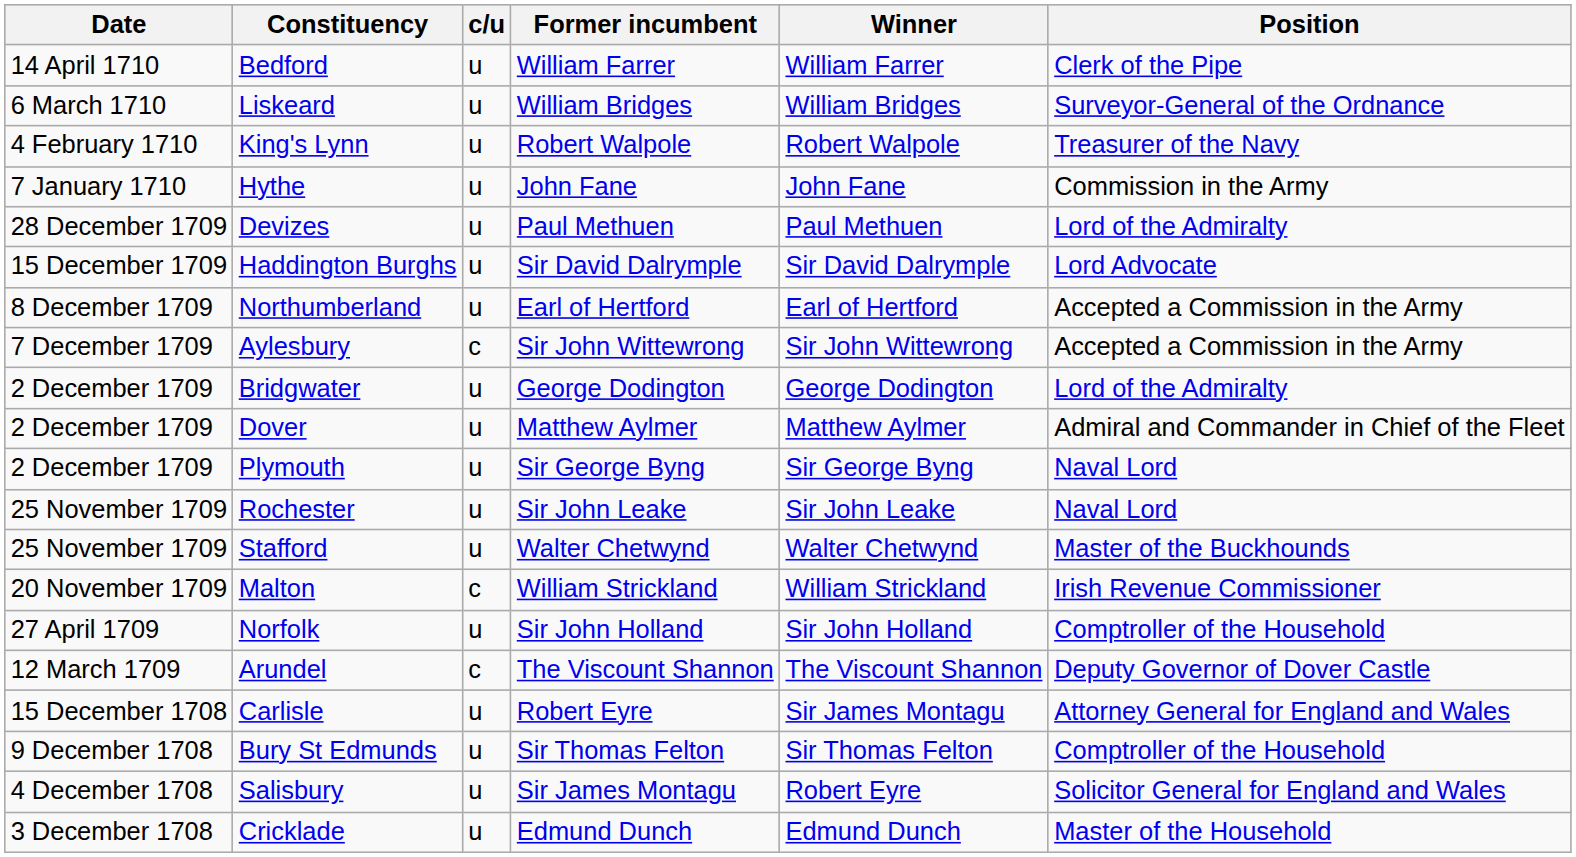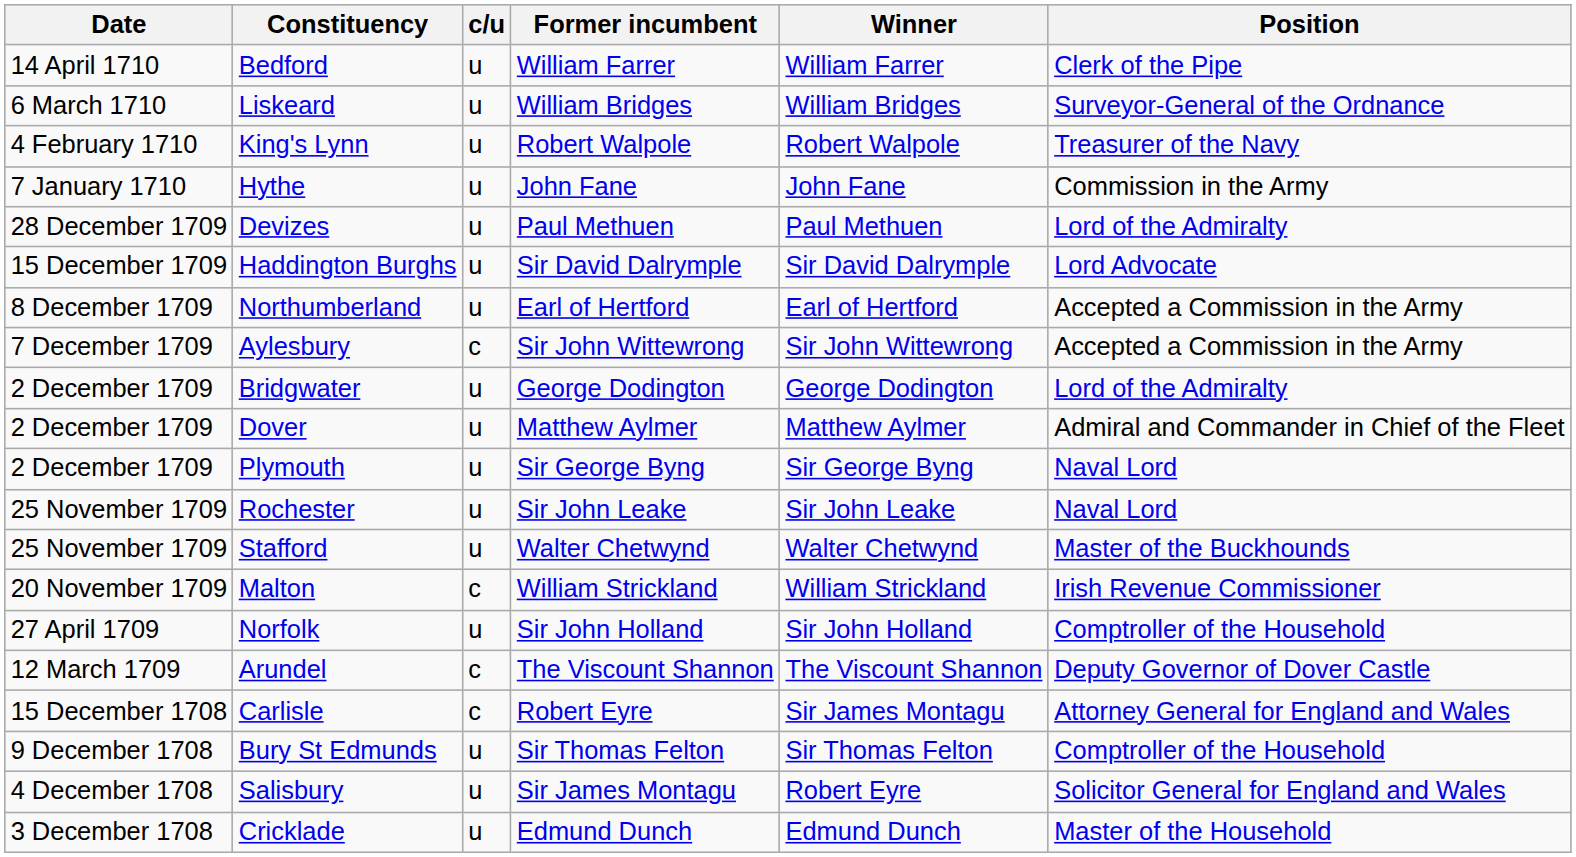Carlisle | c/u: u -> c
